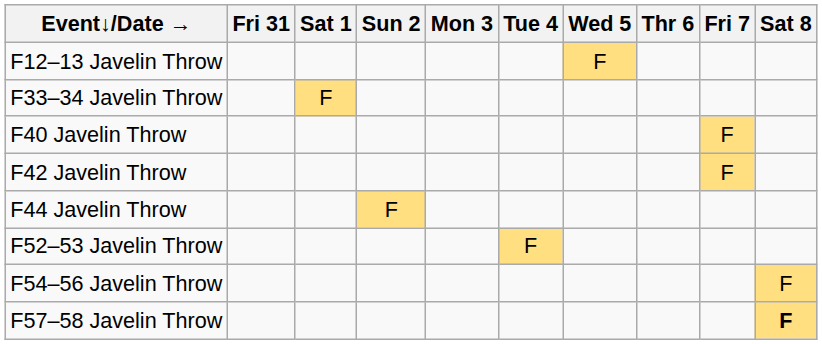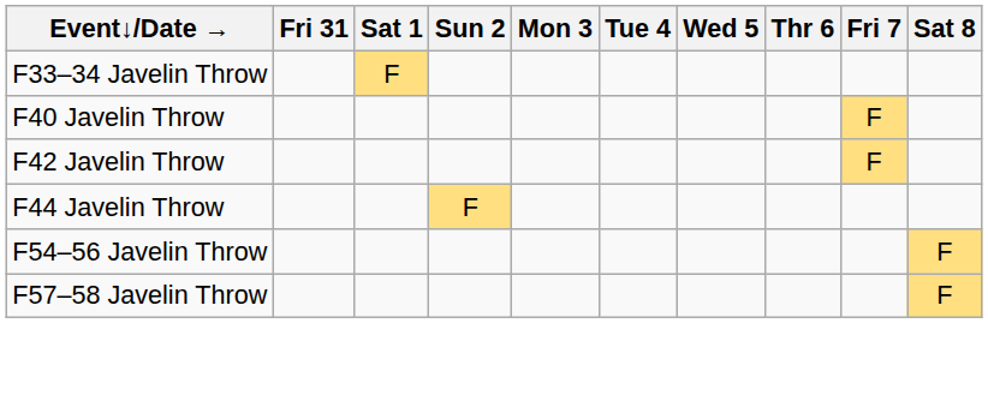- row: F12–13 Javelin Throw | F
- row: F52–53 Javelin Throw | F
F57–58 Javelin Throw | Sat 8: bold -> normal
